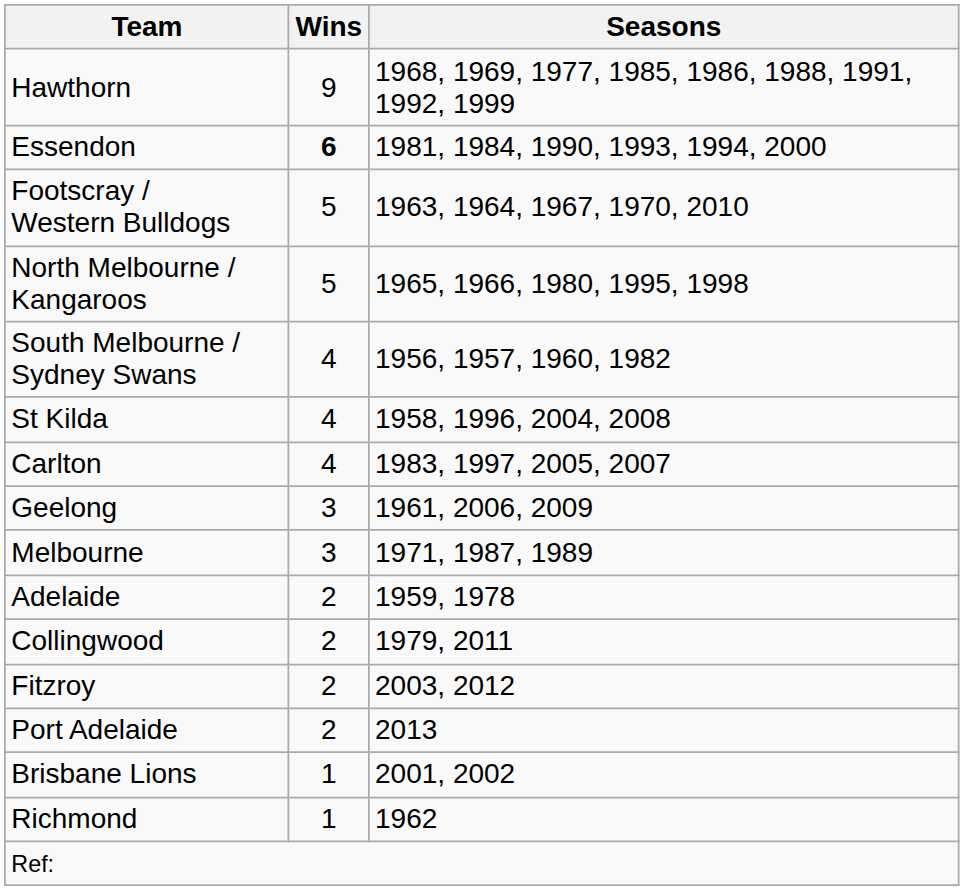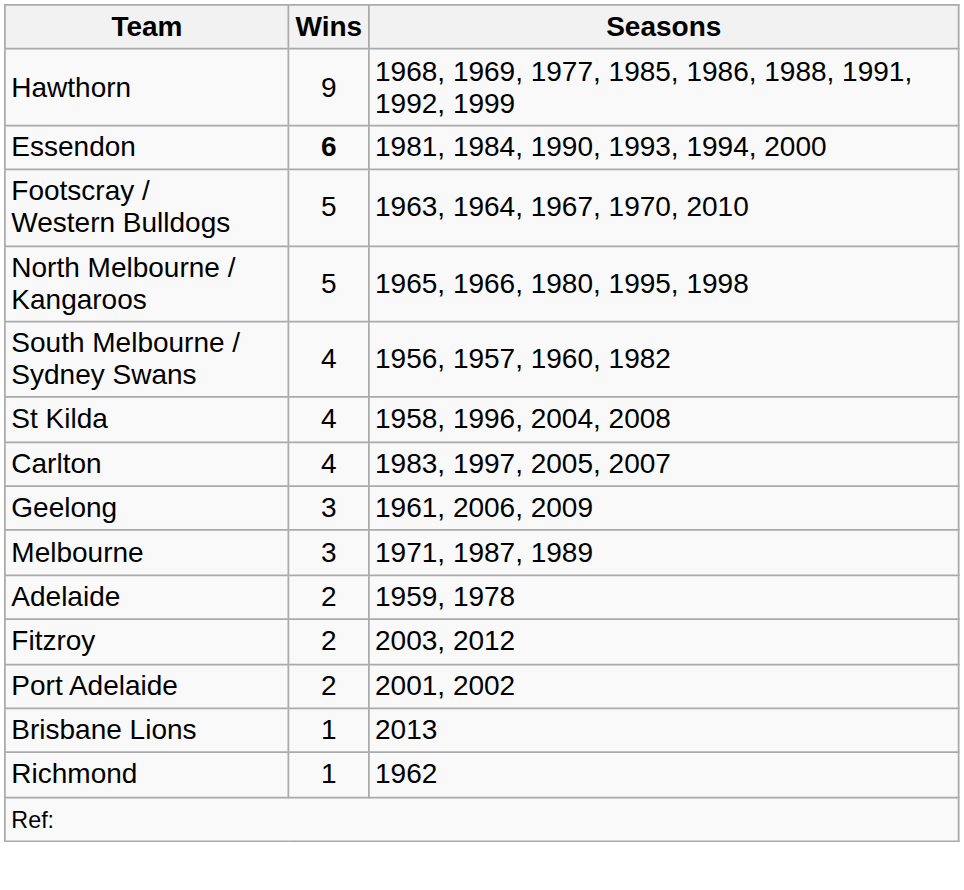- row: Collingwood | 2 | 1979, 2011
Port Adelaide | Seasons: 2013 -> 2001, 2002
Brisbane Lions | Seasons: 2001, 2002 -> 2013
